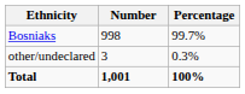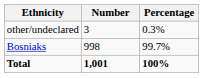rows swapped: Bosniaks <-> other/undeclared
